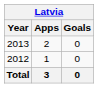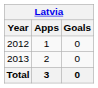rows swapped: 2012 <-> 2013
